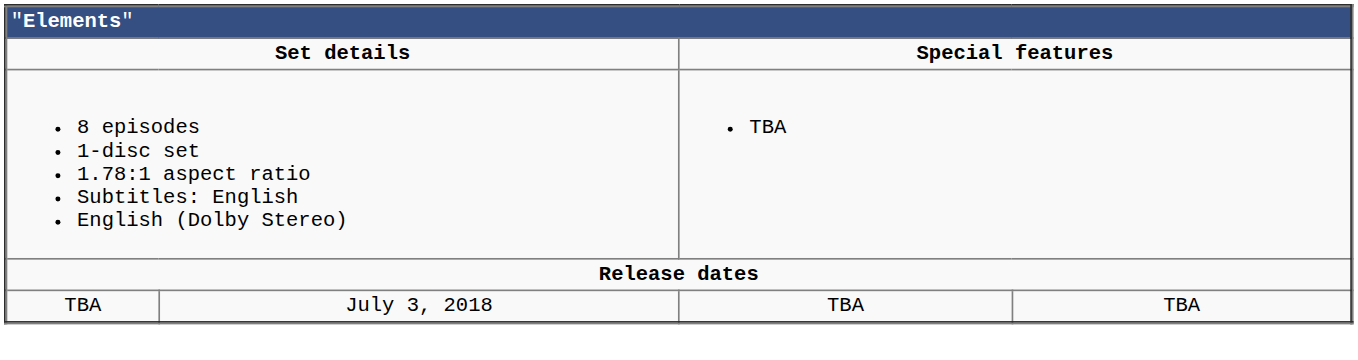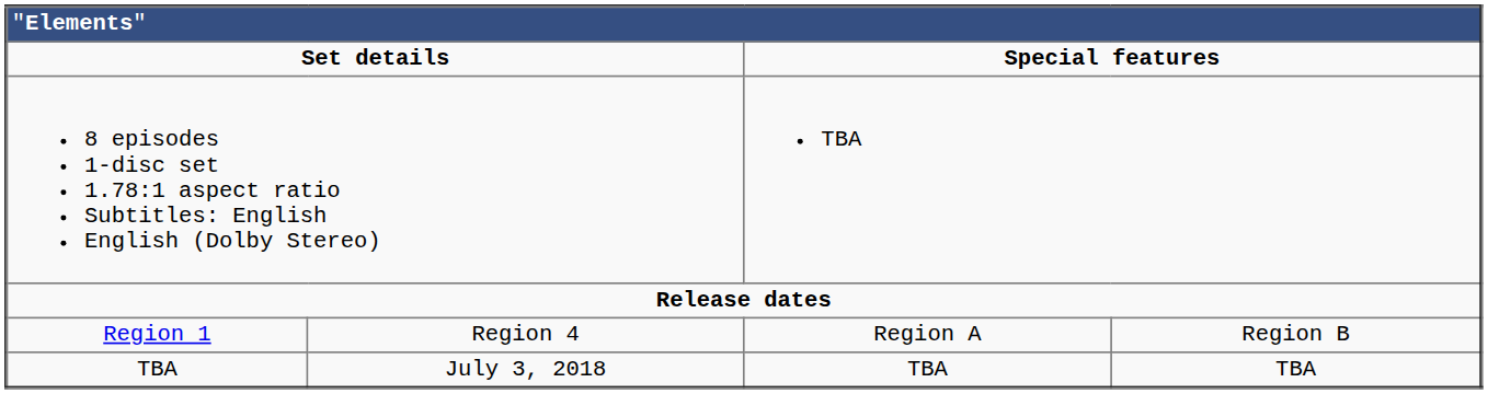+ row: Region 1 | Region 4 | Region A | Region B
